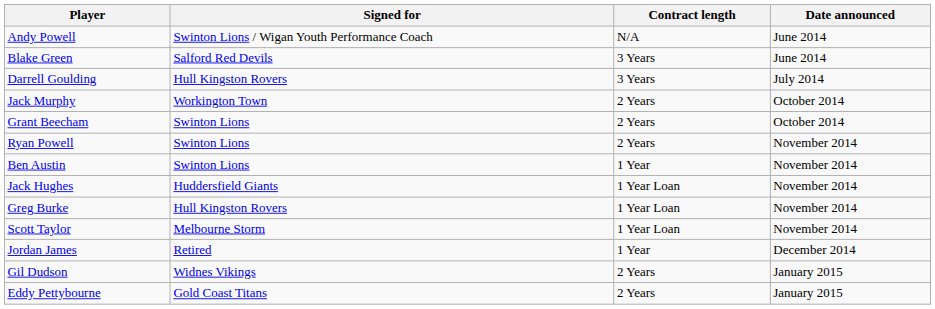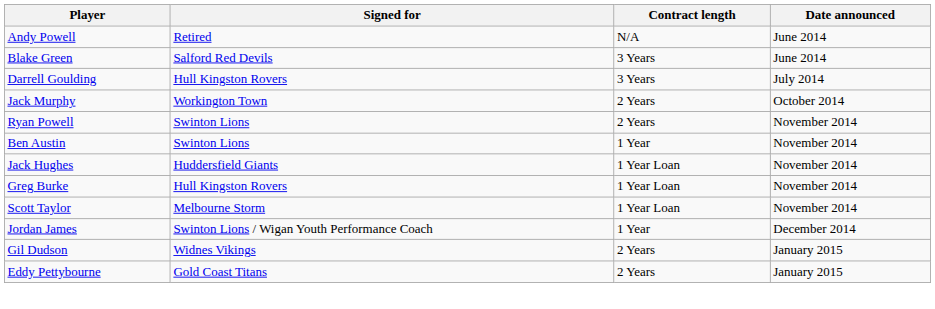Andy Powell | Signed for: Swinton Lions / Wigan Youth Performance Coach -> Retired
- row: Grant Beecham | Swinton Lions | 2 Years | October 2014
Jordan James | Signed for: Retired -> Swinton Lions / Wigan Youth Performance Coach
